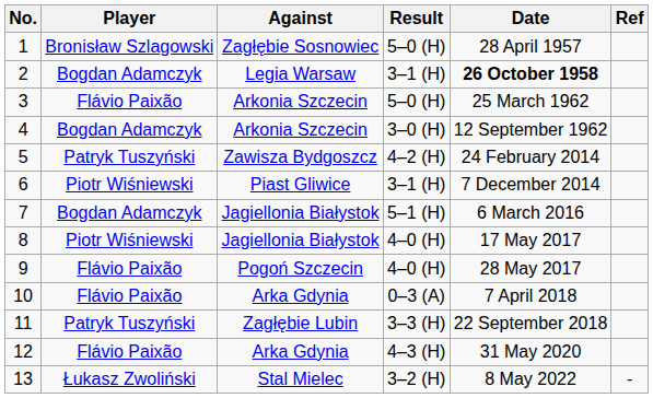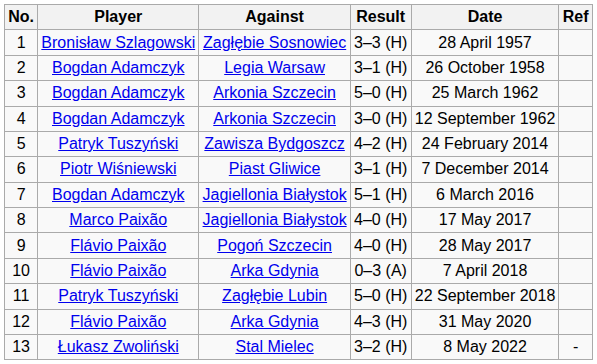1 | Result: 5–0 (H) -> 3–3 (H)
2 | Date: bold -> normal
3 | Player: Flávio Paixão -> Bogdan Adamczyk
8 | Player: Piotr Wiśniewski -> Marco Paixão
11 | Result: 3–3 (H) -> 5–0 (H)
